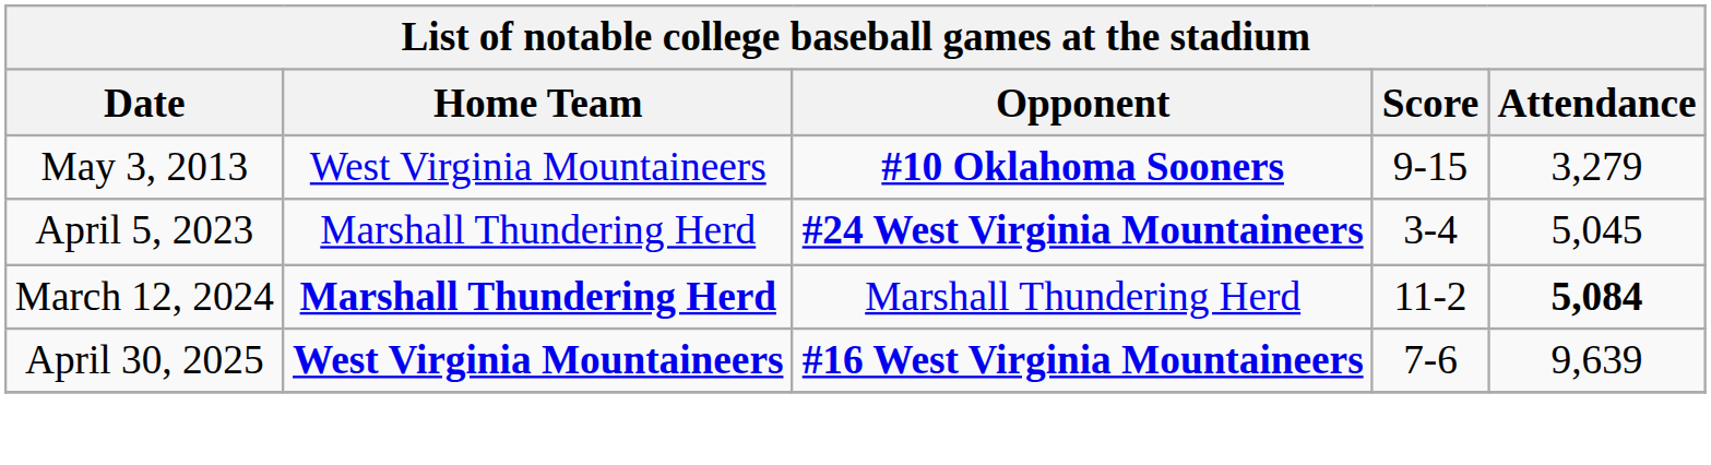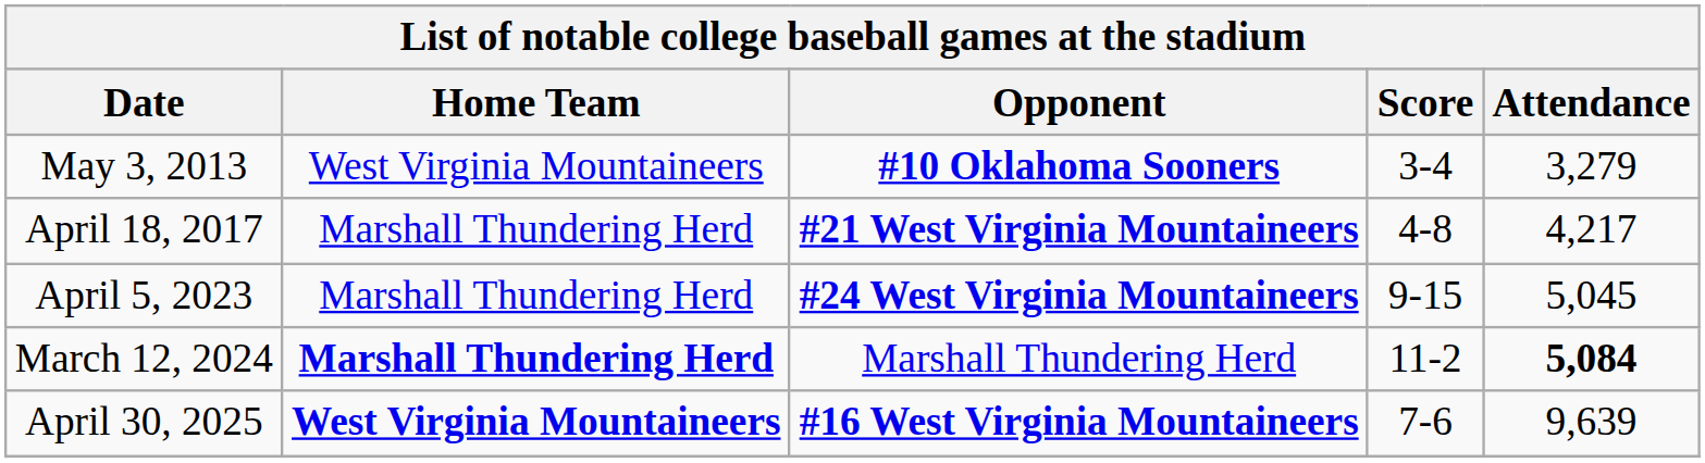May 3, 2013 | Score: 9-15 -> 3-4
+ row: April 18, 2017 | Marshall Thundering Herd | #21 West Virginia Mountaineers | 4-8 | 4,217
April 5, 2023 | Score: 3-4 -> 9-15
